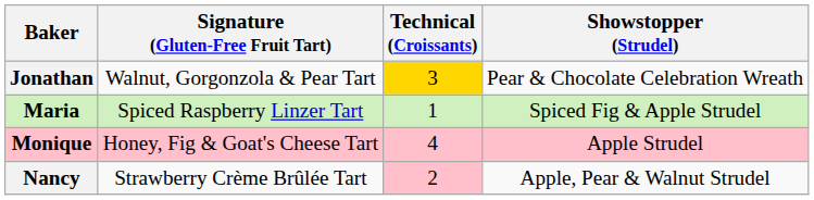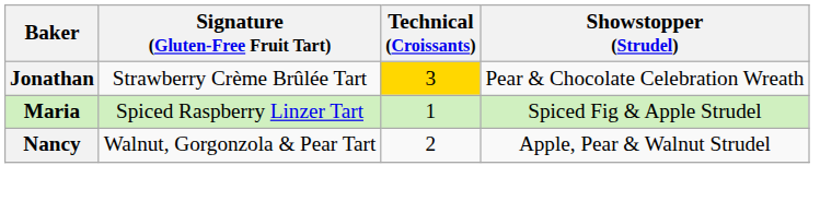Jonathan | Signature (Gluten-Free Fruit Tart): Walnut, Gorgonzola & Pear Tart -> Strawberry Crème Brûlée Tart
- row: Monique | Honey, Fig & Goat's Cheese Tart | 4 | Apple Strudel
Nancy | Signature (Gluten-Free Fruit Tart): Strawberry Crème Brûlée Tart -> Walnut, Gorgonzola & Pear Tart
Nancy | Technical (Croissants): pink background -> no background
